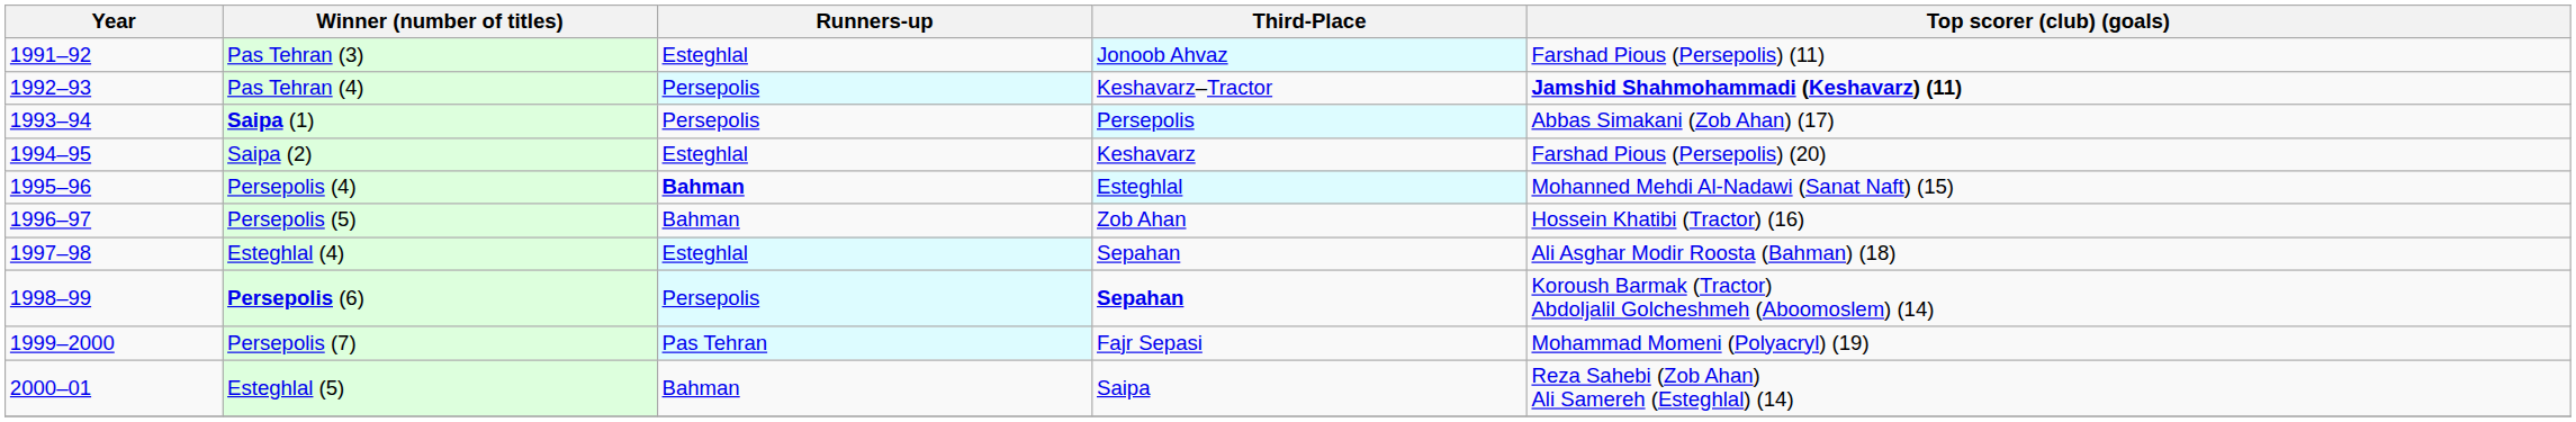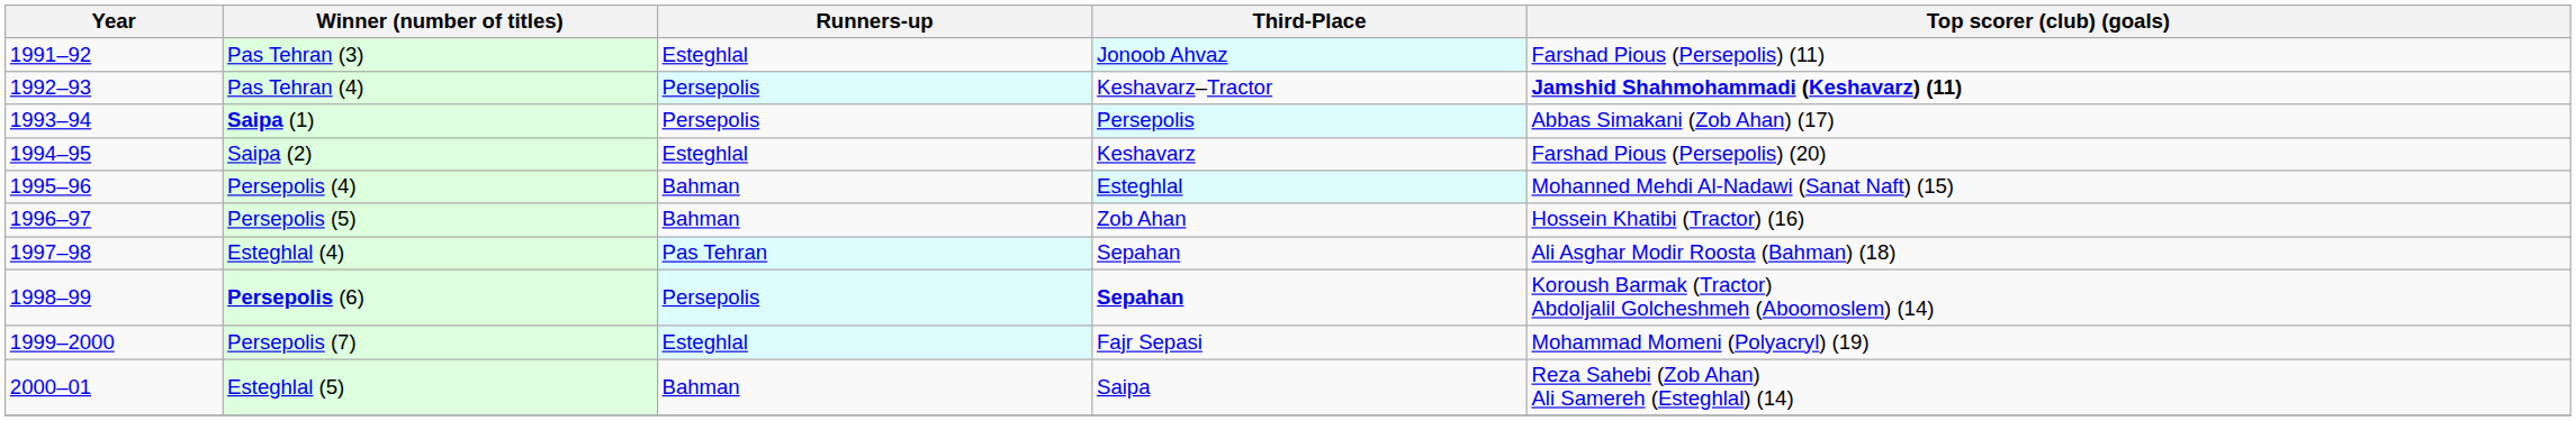Persepolis (4) | Runners-up: bold -> normal
Esteghlal (4) | Runners-up: Esteghlal -> Pas Tehran
Persepolis (7) | Runners-up: Pas Tehran -> Esteghlal
